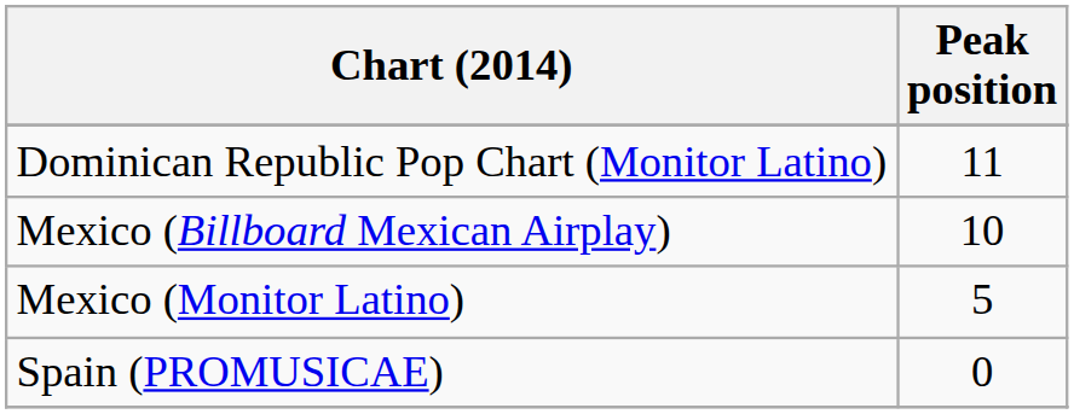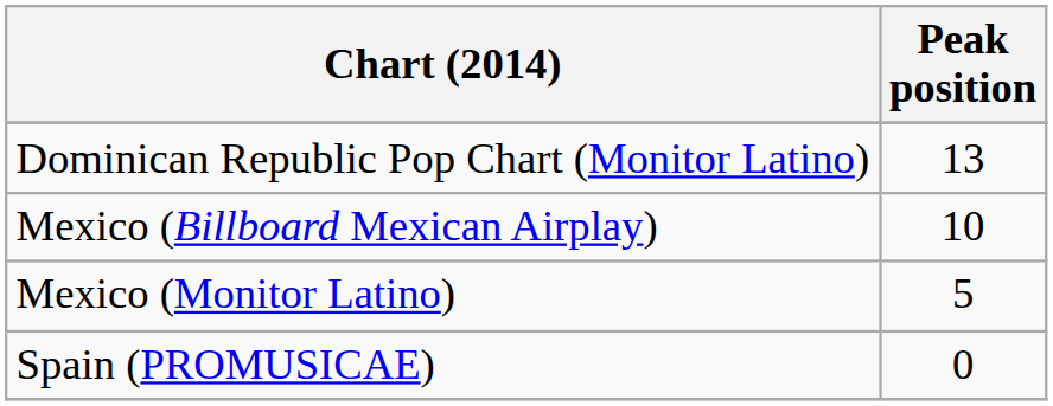Dominican Republic Pop Chart (Monitor Latino) | Peak position: 11 -> 13
